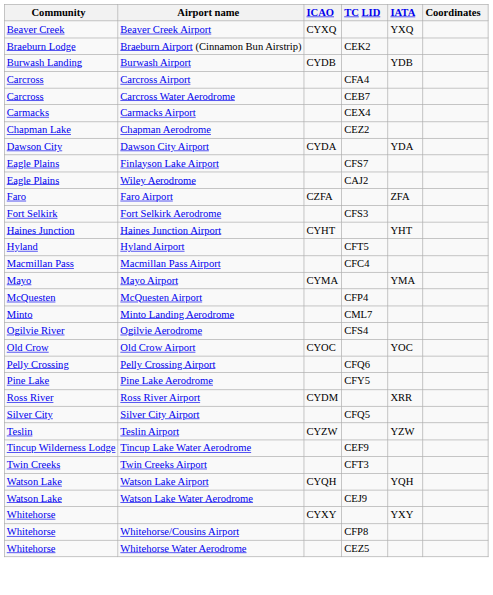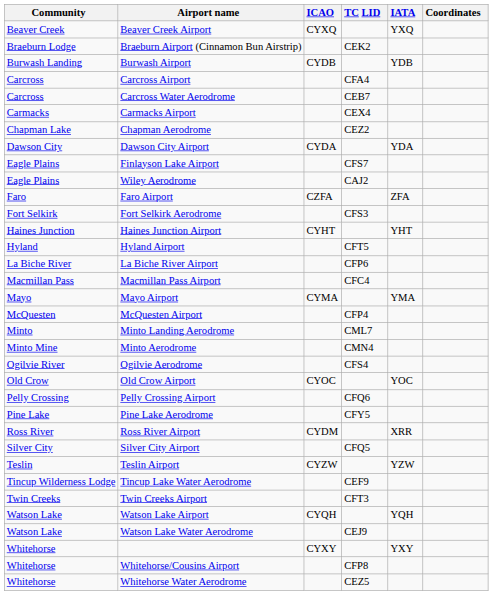+ row: La Biche River | La Biche River Airport | CFP6
+ row: Minto Mine | Minto Aerodrome | CMN4
